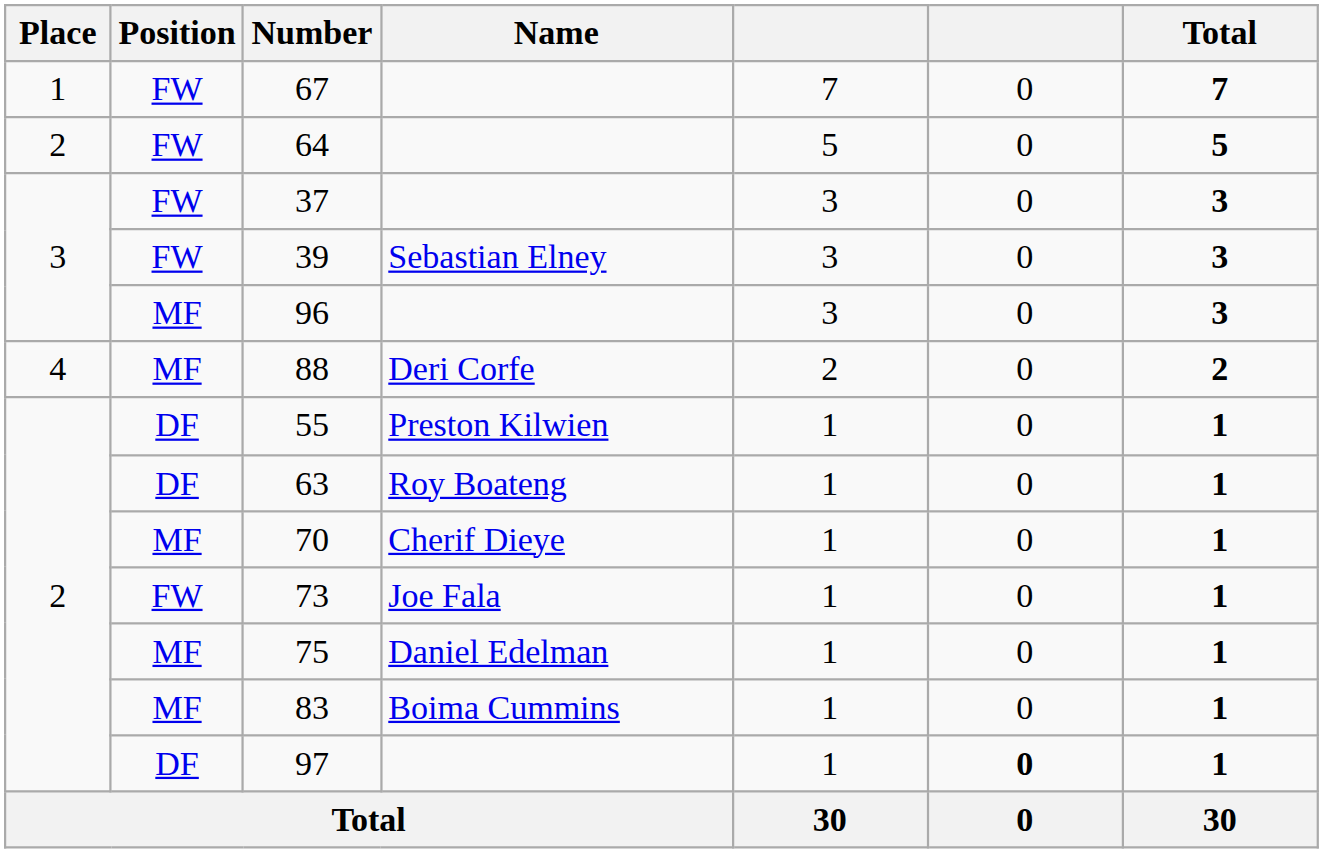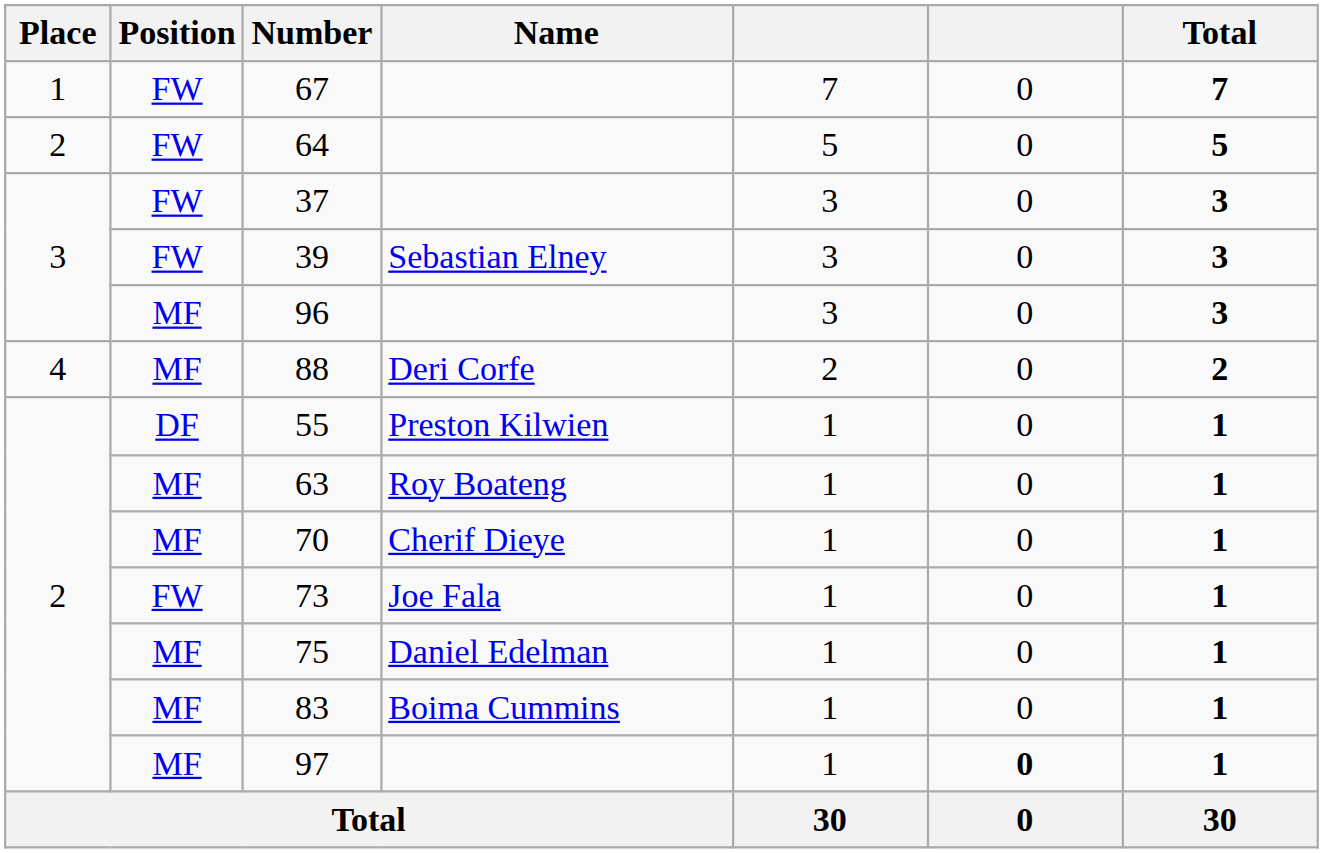63 | Position: DF -> MF
97 | Position: DF -> MF
